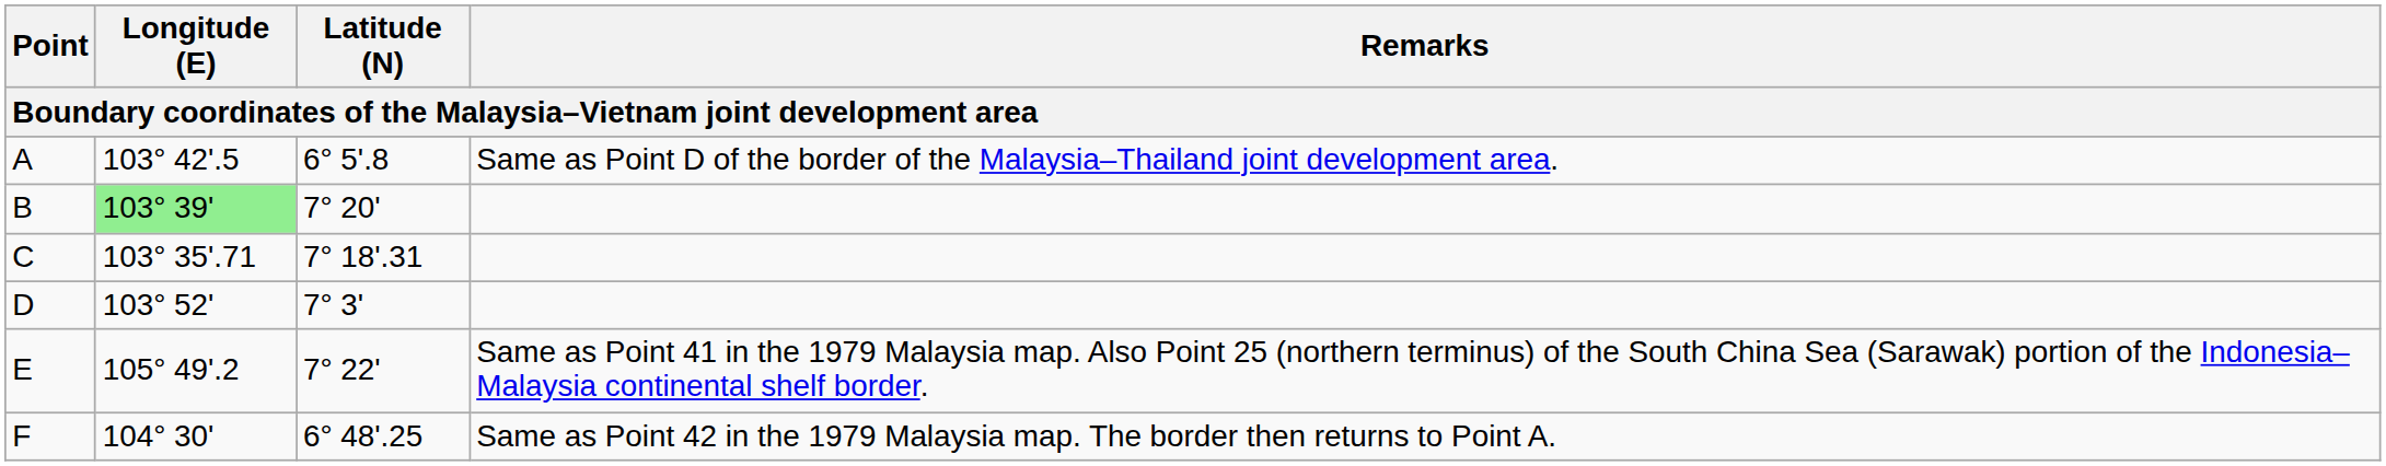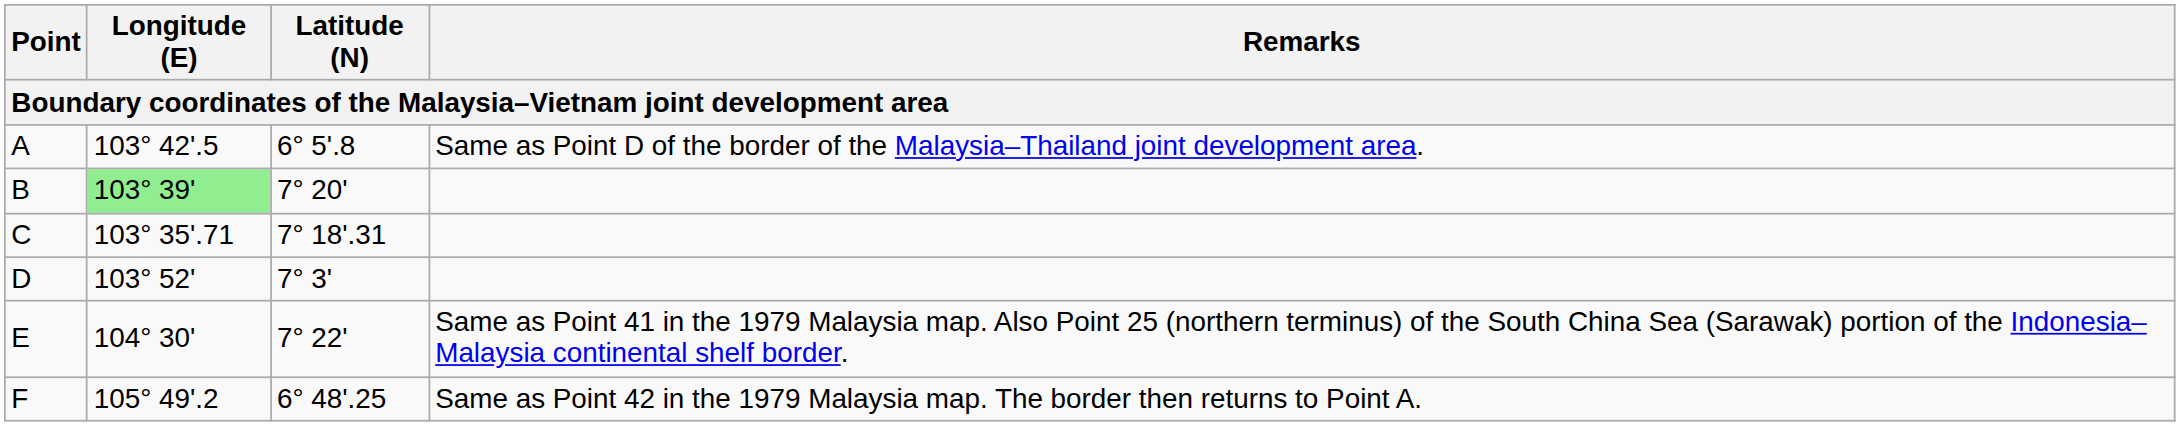E | Longitude (E): 105° 49'.2 -> 104° 30'
F | Longitude (E): 104° 30' -> 105° 49'.2
